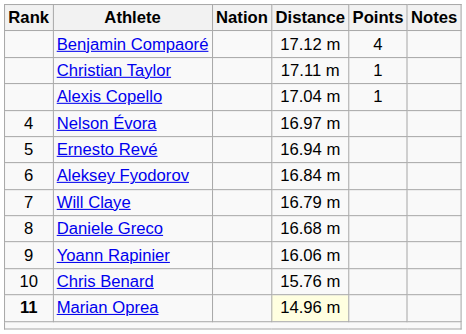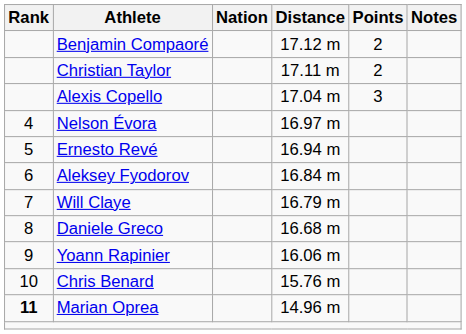Benjamin Compaoré | Points: 4 -> 2
Christian Taylor | Points: 1 -> 2
Alexis Copello | Points: 1 -> 3
Marian Oprea | Distance: lightyellow background -> no background
